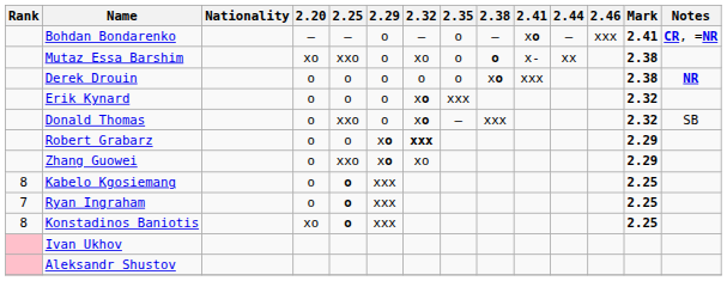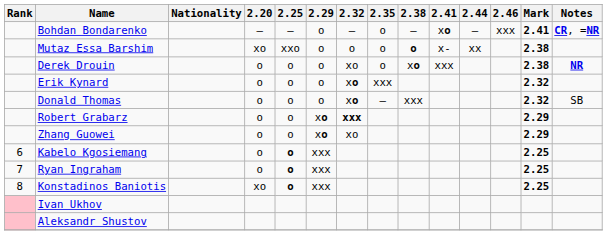Mutaz Essa Barshim | 2.32: xo -> o
Derek Drouin | 2.32: o -> xo
Donald Thomas | 2.25: xxo -> o
Zhang Guowei | 2.25: xxo -> o
Kabelo Kgosiemang | Rank: 8 -> 6
